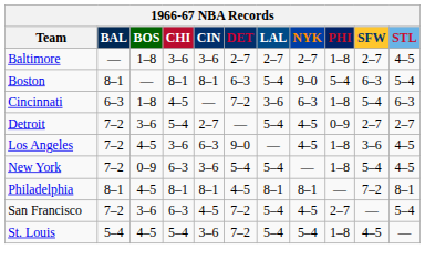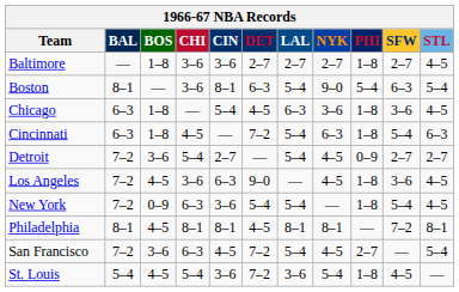Boston | CHI: 8–1 -> 3–6
+ row: Chicago | 6–3 | 1–8 | — | 5–4 | 4–5 | 6–3 | 3–6 | 1–8 | 3–6 | 4–5
Cincinnati | LAL: 3–6 -> 5–4
St. Louis | LAL: 5–4 -> 3–6
